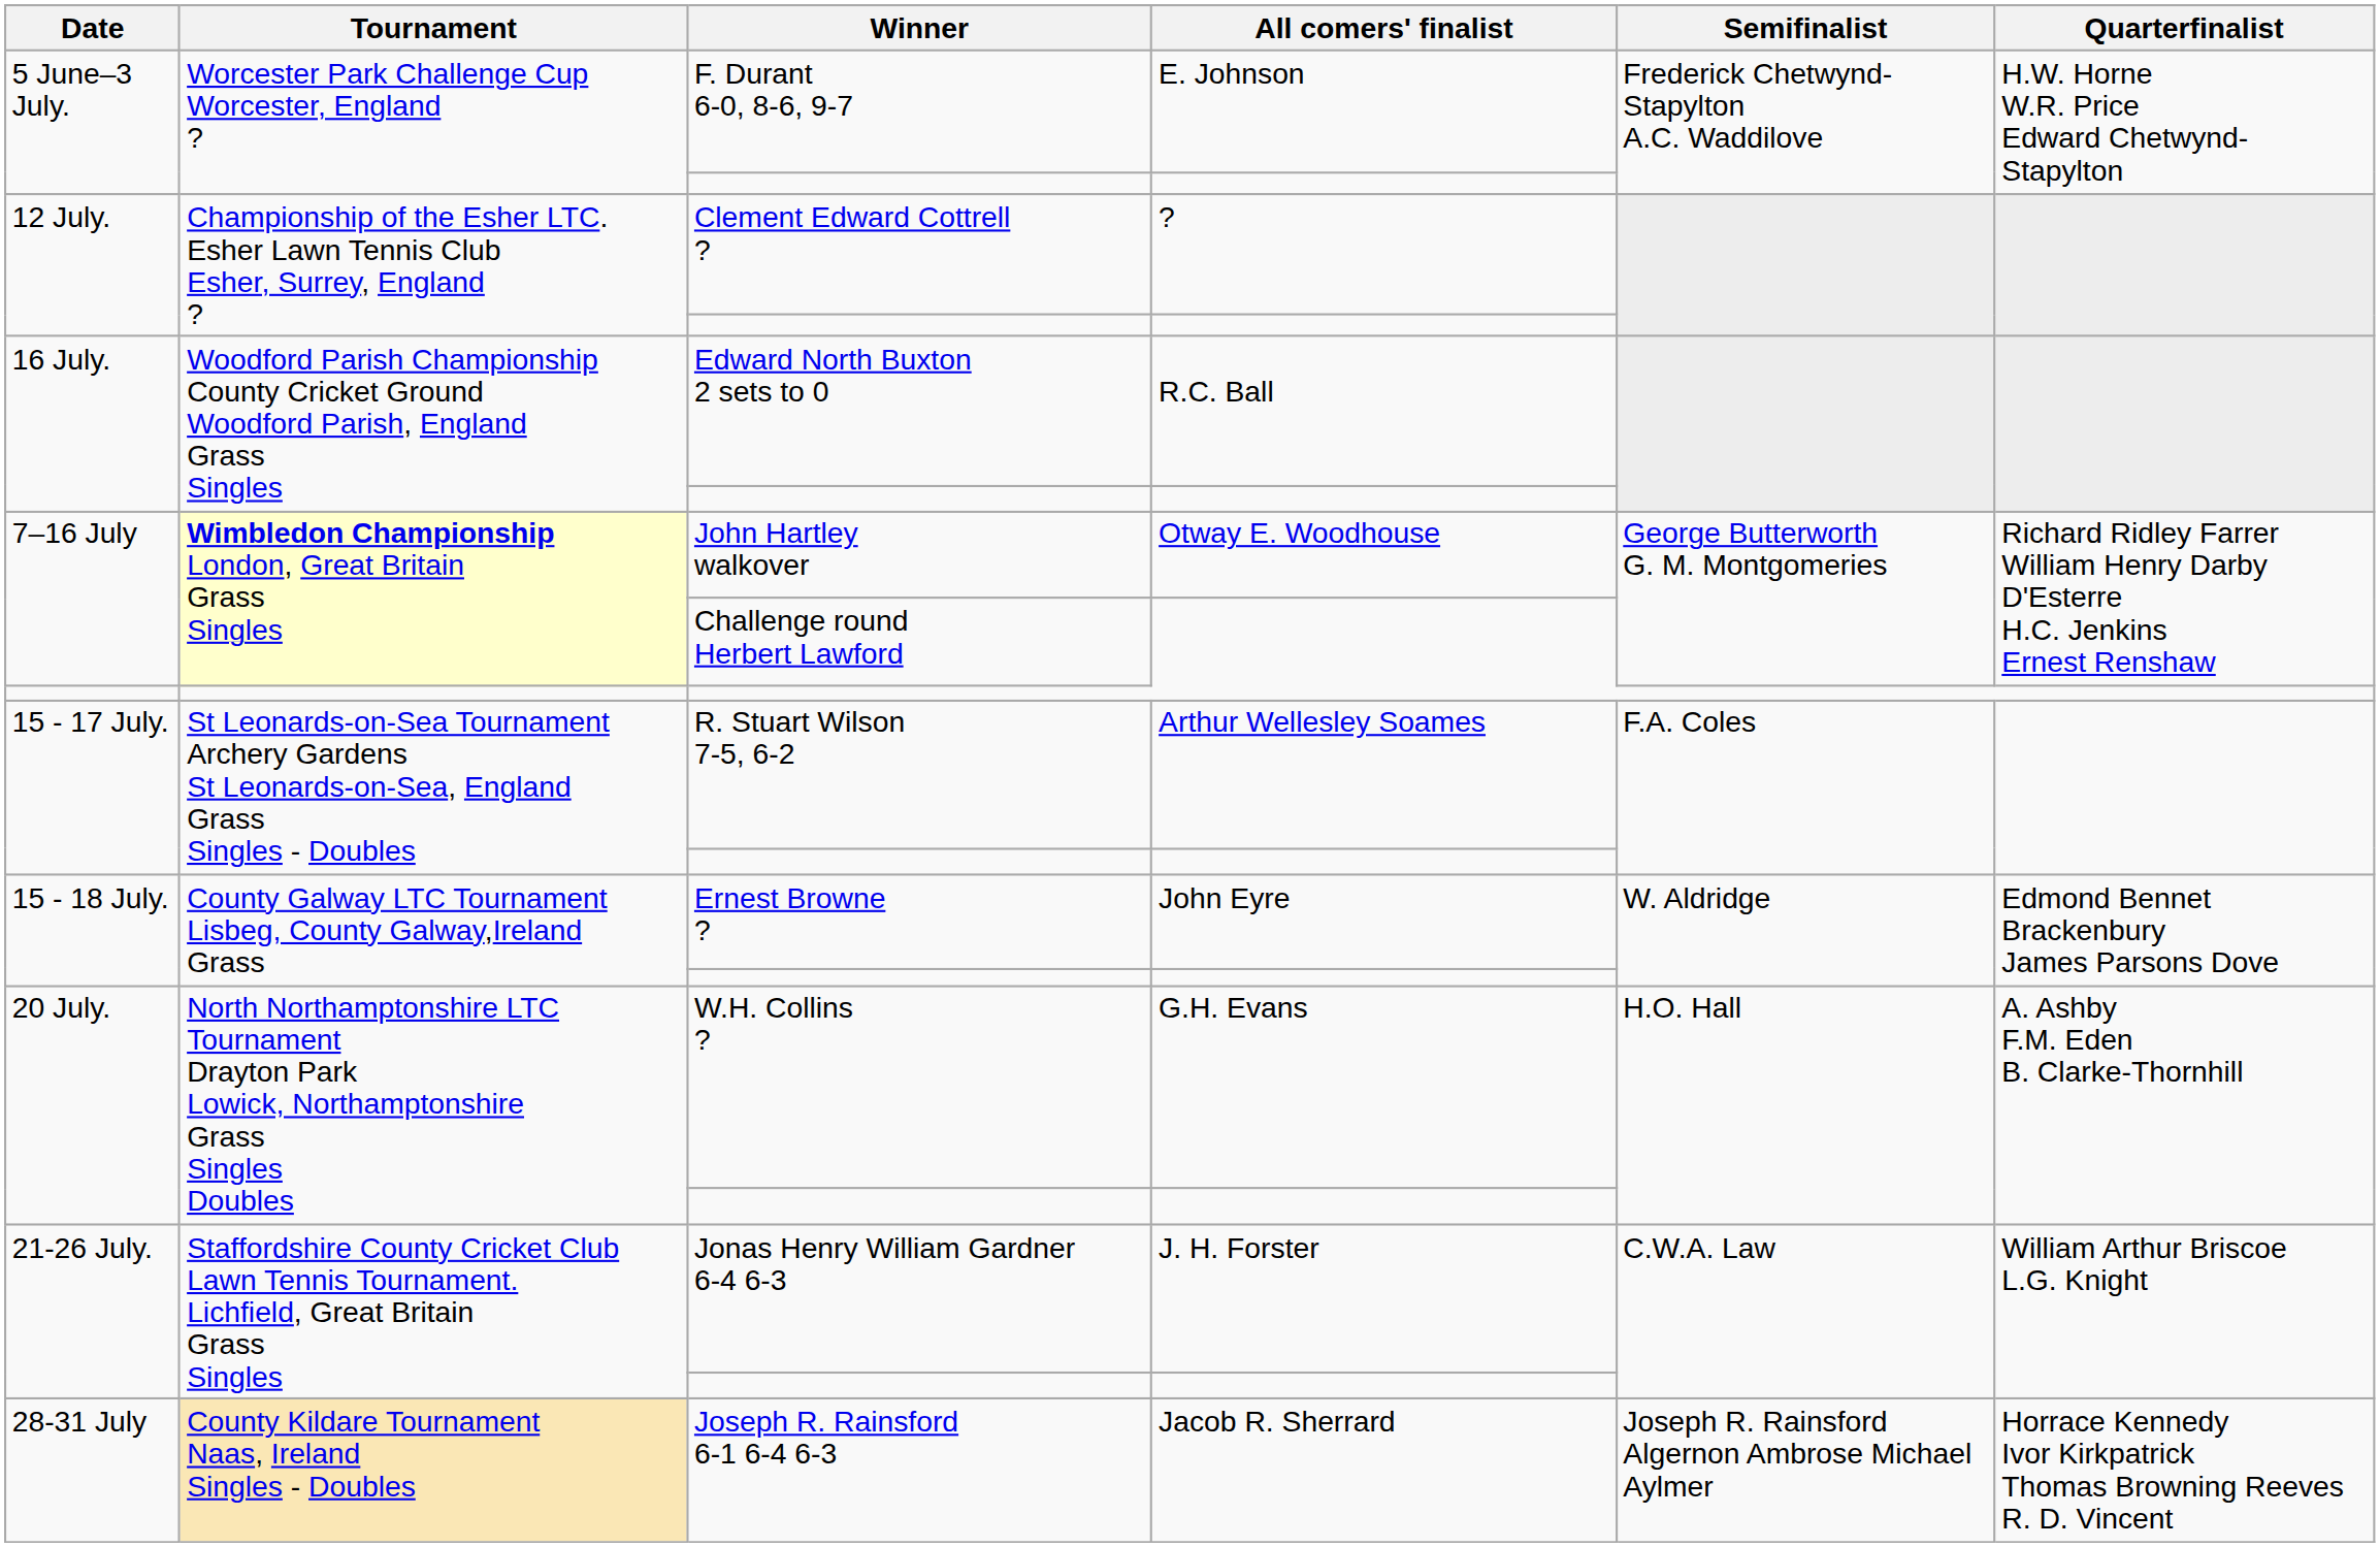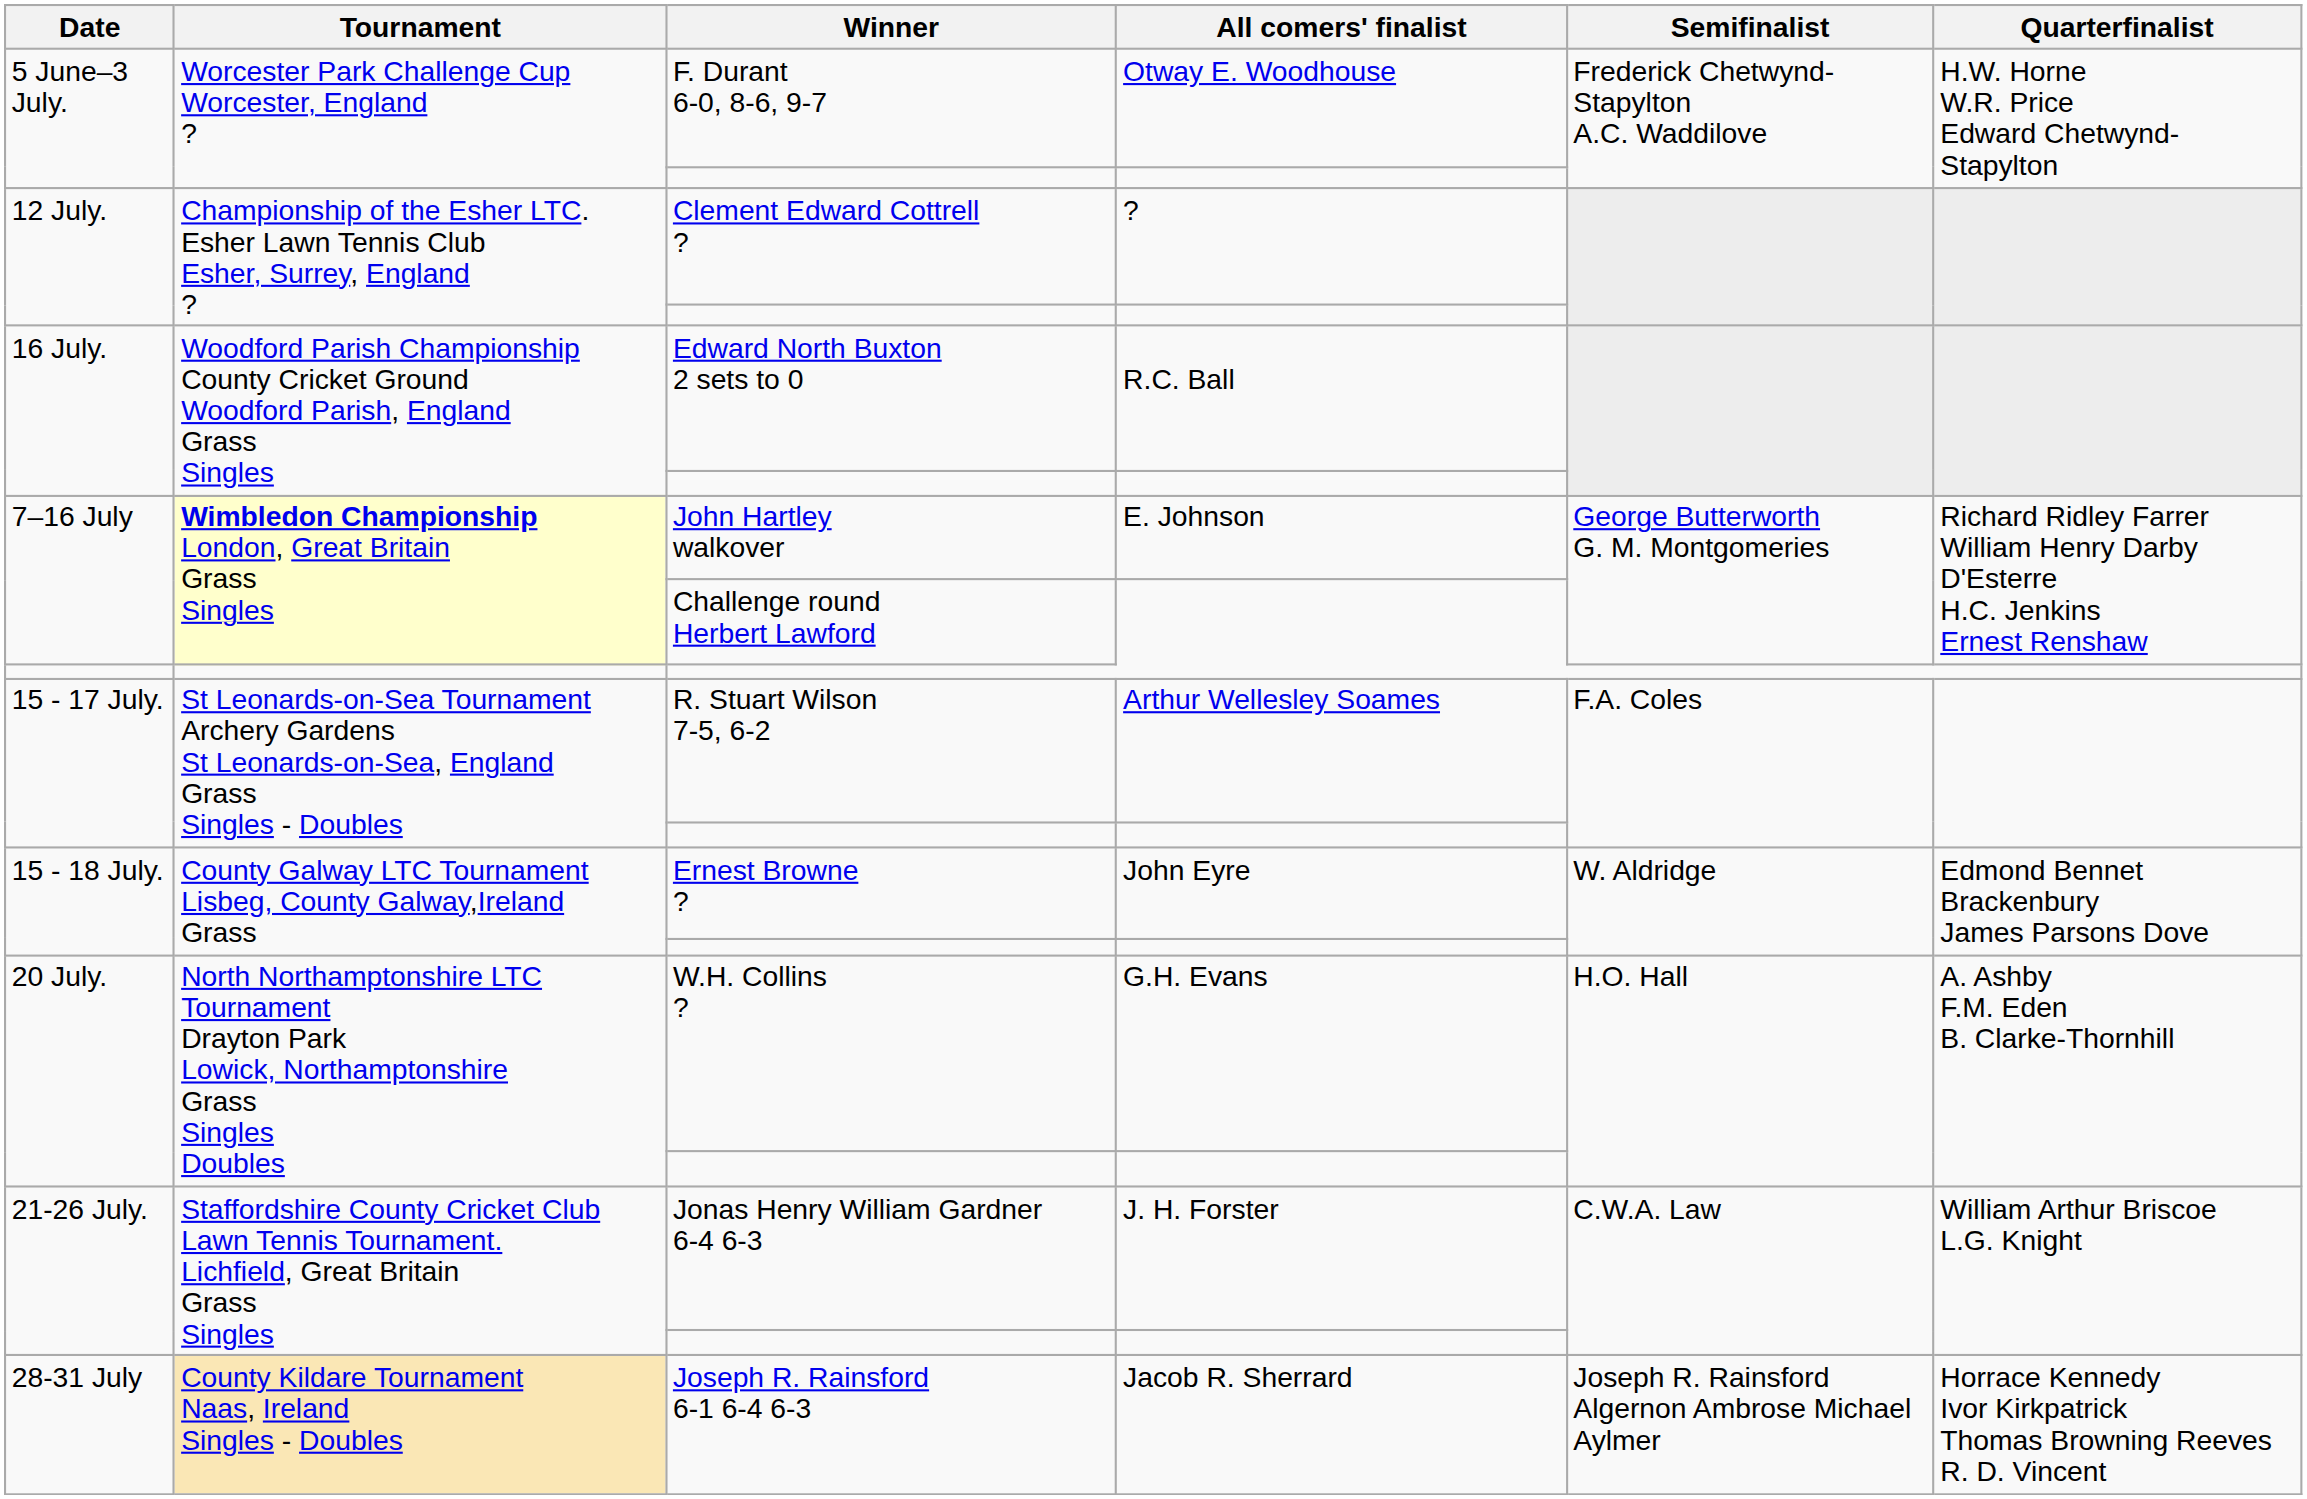F. Durant 6-0, 8-6, 9-7 | All comers' finalist: E. Johnson -> Otway E. Woodhouse
John Hartley walkover | All comers' finalist: Otway E. Woodhouse -> E. Johnson
